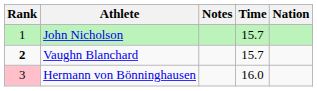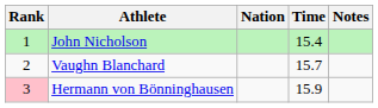columns swapped: Nation <-> Notes
John Nicholson | Time: 15.7 -> 15.4
Vaughn Blanchard | Rank: bold -> normal
Hermann von Bönninghausen | Time: 16.0 -> 15.9
